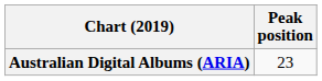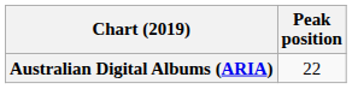Australian Digital Albums (ARIA) | Peak position: 23 -> 22
